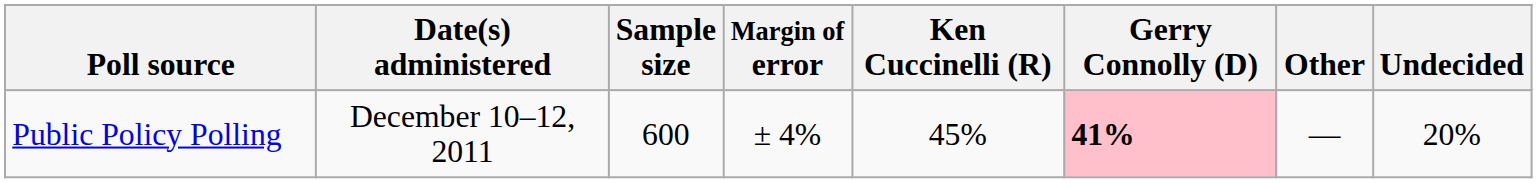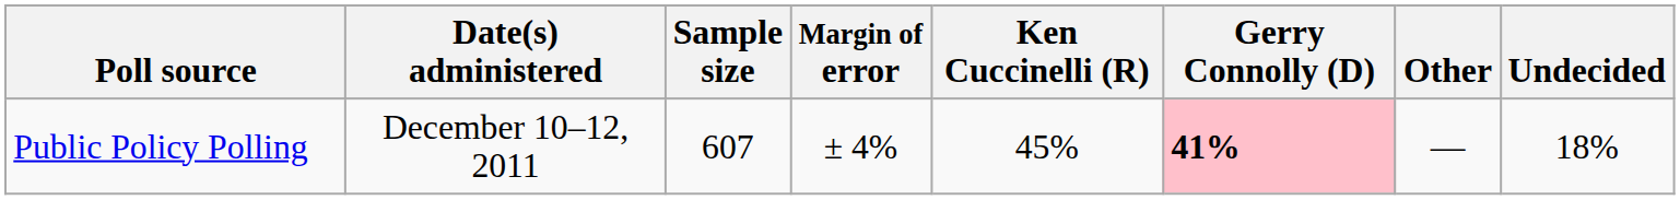Public Policy Polling | Sample size: 600 -> 607
Public Policy Polling | Undecided: 20% -> 18%
